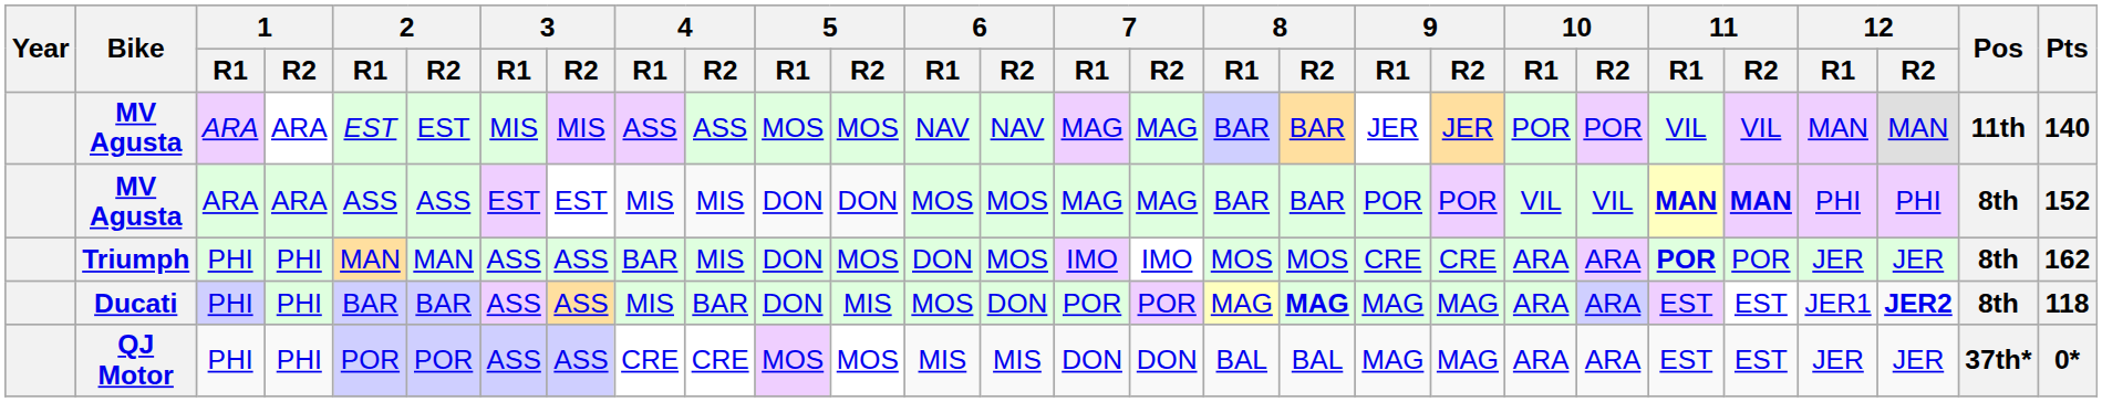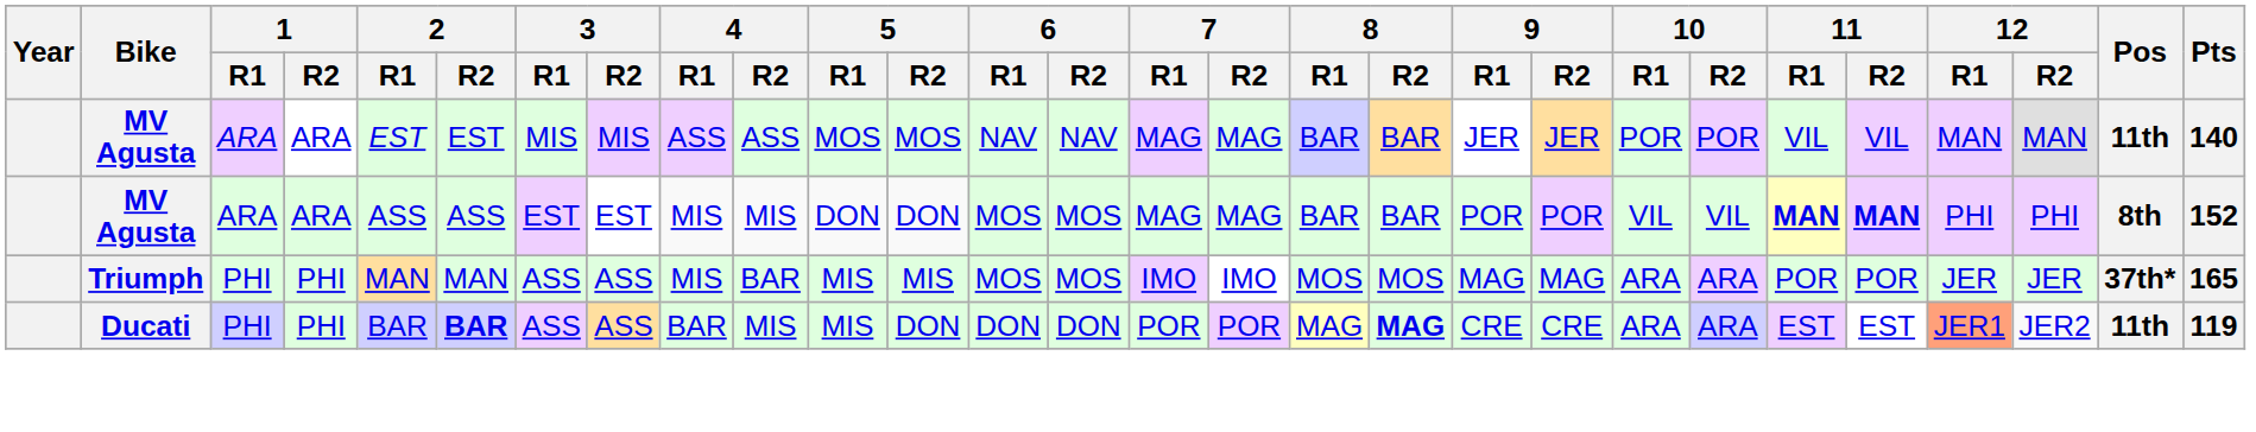Triumph | 4 / R1: BAR -> MIS
Triumph | 4 / R2: MIS -> BAR
Triumph | 5 / R1: DON -> MIS
Triumph | 5 / R2: MOS -> MIS
Triumph | 6 / R1: DON -> MOS
Triumph | 9 / R1: CRE -> MAG
Triumph | 9 / R2: CRE -> MAG
Triumph | 11 / R1: bold -> normal
Triumph | Pos: 8th -> 37th*
Triumph | Pts: 162 -> 165
Ducati | 2 / R2: normal -> bold
Ducati | 4 / R1: MIS -> BAR
Ducati | 4 / R2: BAR -> MIS
Ducati | 5 / R1: DON -> MIS
Ducati | 5 / R2: MIS -> DON
Ducati | 6 / R1: MOS -> DON
Ducati | 9 / R1: MAG -> CRE
Ducati | 9 / R2: MAG -> CRE
Ducati | 12 / R1: no background -> lightsalmon background
Ducati | 12 / R2: bold -> normal
Ducati | Pos: 8th -> 11th
Ducati | Pts: 118 -> 119
- row: QJ Motor | PHI | PHI | POR | POR | ASS | ASS | CRE | CRE | MOS | MOS | MIS | MIS | DON | DON | BAL | BAL | MAG | MAG | ARA | ARA | EST | EST | JER | JER | 37th* | 0*
